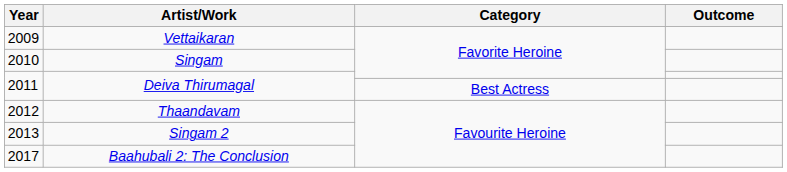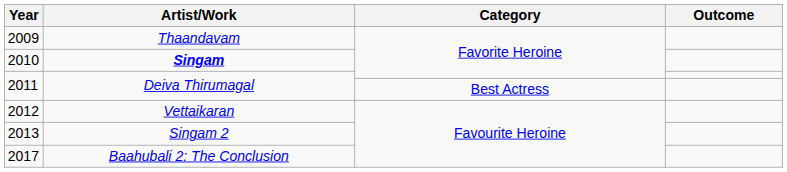2009 | Artist/Work: Vettaikaran -> Thaandavam
2010 | Artist/Work: normal -> bold
2012 | Artist/Work: Thaandavam -> Vettaikaran
